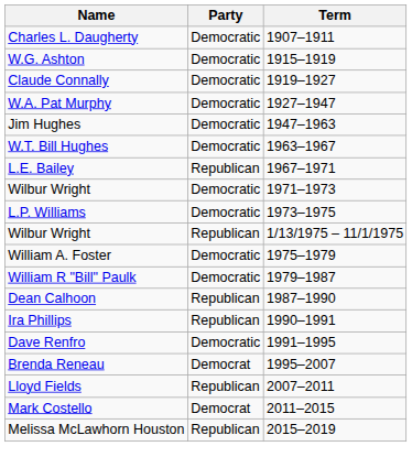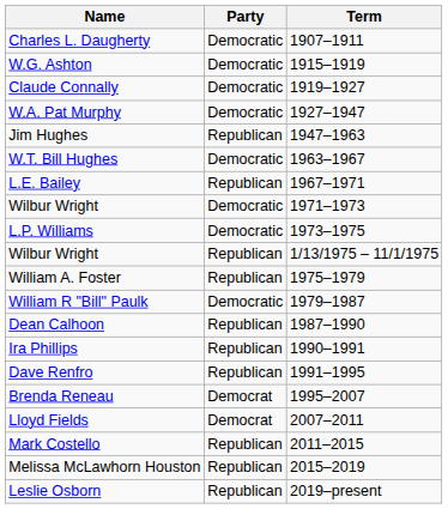Jim Hughes | Party: Democratic -> Republican
William A. Foster | Party: Democratic -> Republican
Dave Renfro | Party: Democratic -> Republican
Lloyd Fields | Party: Republican -> Democrat
Mark Costello | Party: Democrat -> Republican
+ row: Leslie Osborn | Republican | 2019–present
